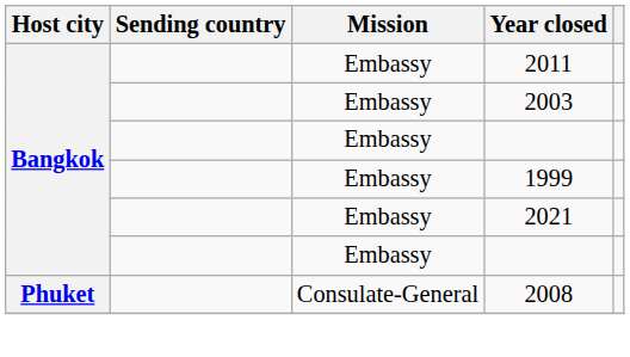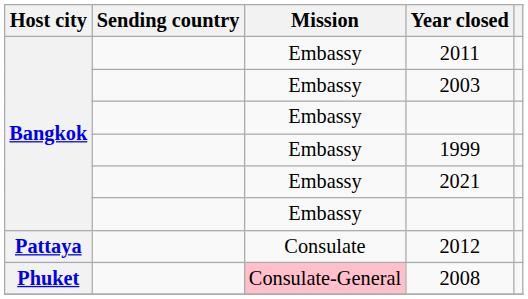+ row: Pattaya | Consulate | 2012
2008 | Mission: no background -> pink background
